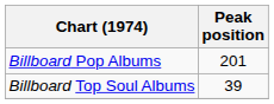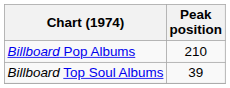Billboard Pop Albums | Peak position: 201 -> 210
